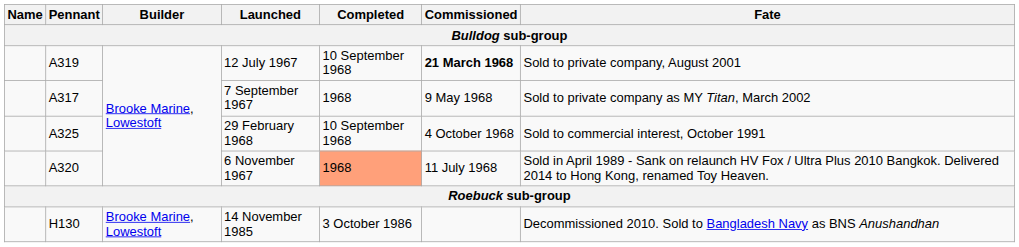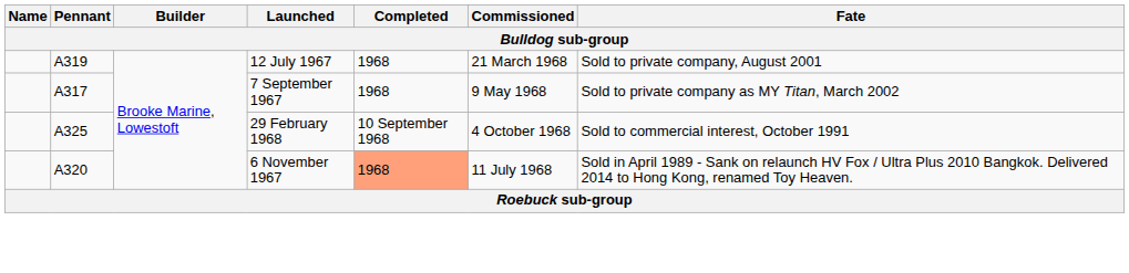12 July 1967 | Completed: 10 September 1968 -> 1968
12 July 1967 | Commissioned: bold -> normal
- row: H130 | Brooke Marine, Lowestoft | 14 November 1985 | 3 October 1986 | Decommissioned 2010. Sold to Bangladesh Navy as BNS Anushandhan
